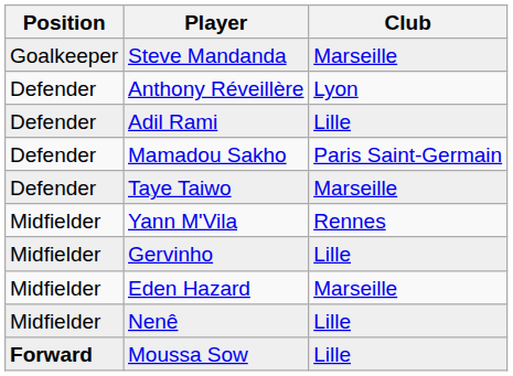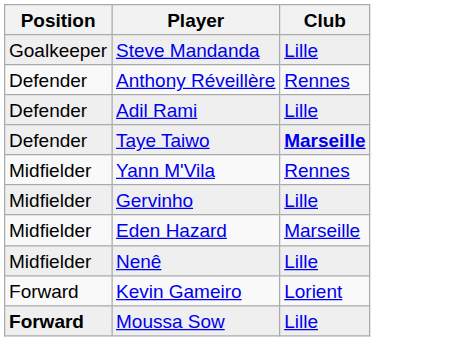Steve Mandanda | Club: Marseille -> Lille
Anthony Réveillère | Club: Lyon -> Rennes
- row: Defender | Mamadou Sakho | Paris Saint-Germain
Taye Taiwo | Club: normal -> bold
+ row: Forward | Kevin Gameiro | Lorient
